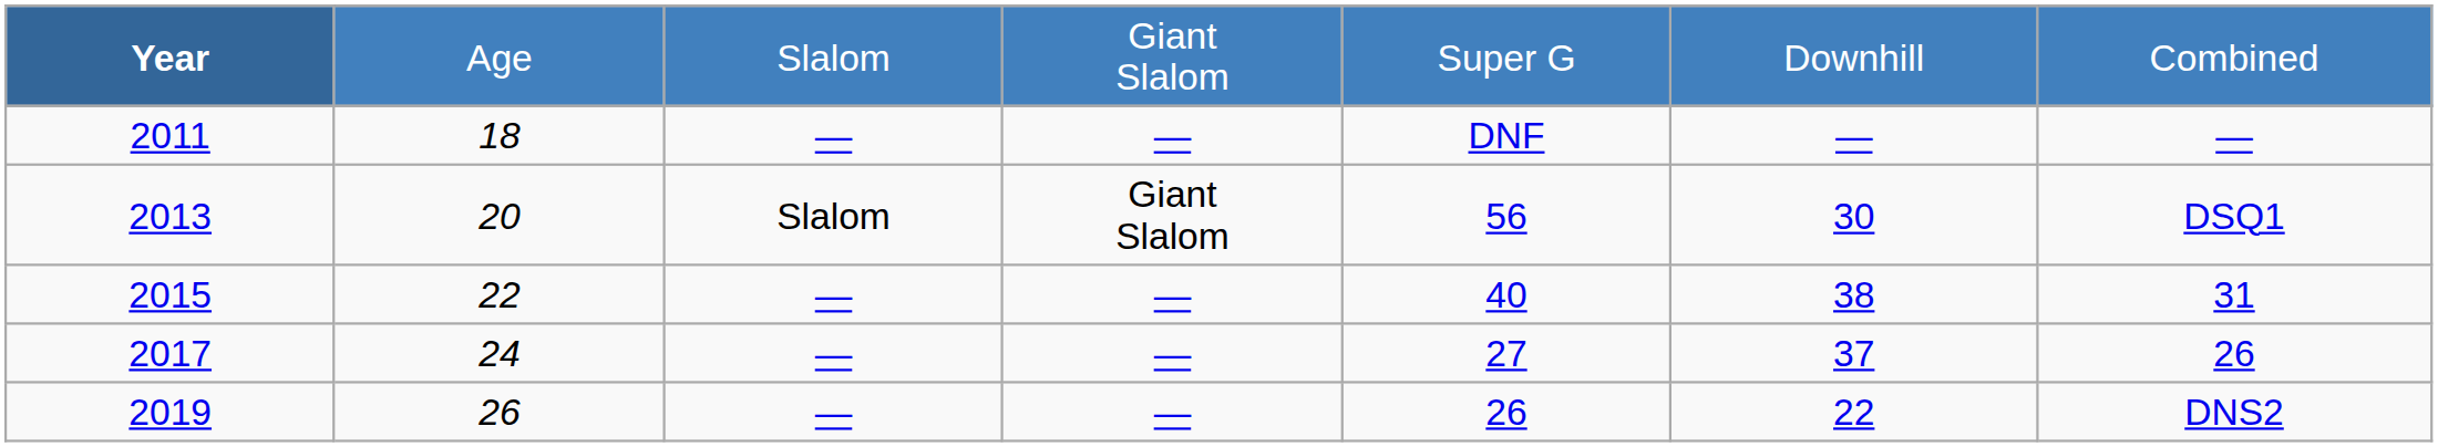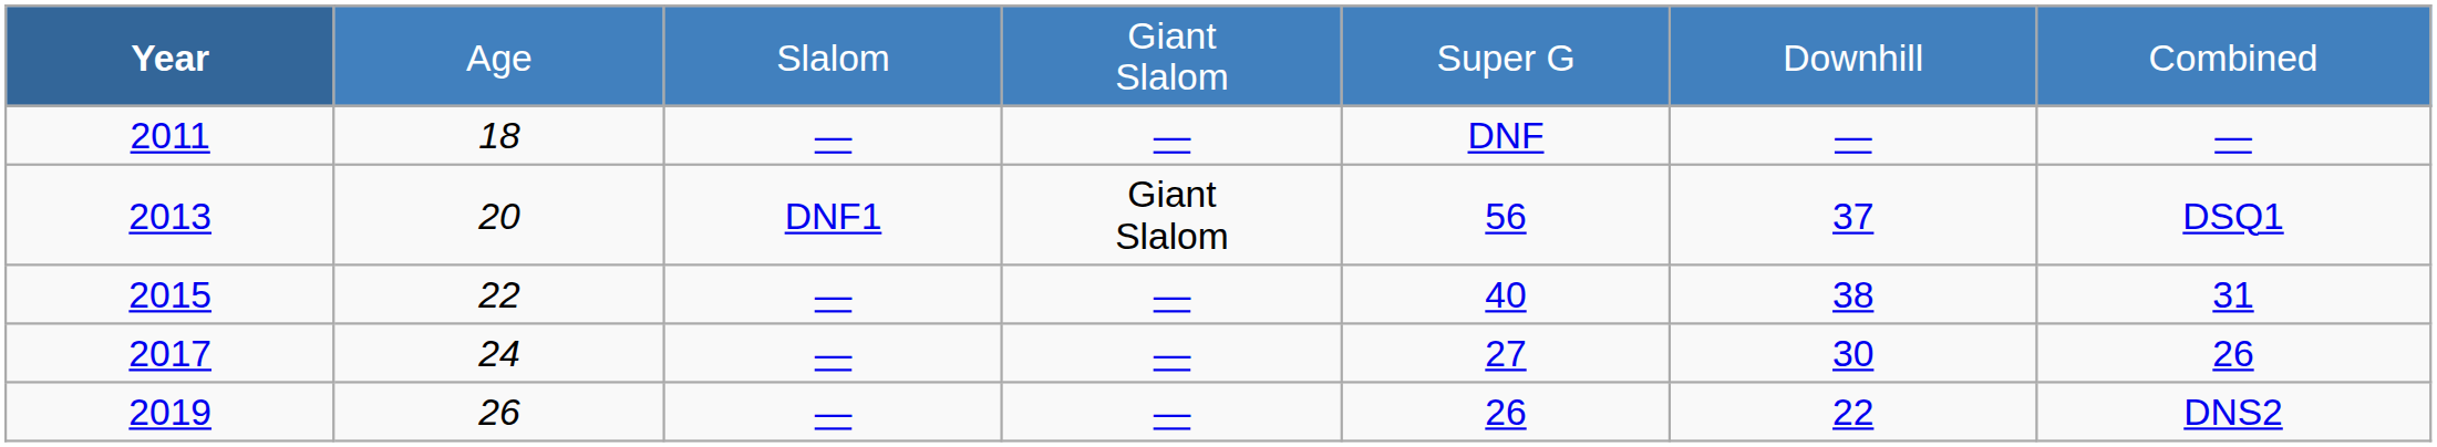2013 | column 3: Slalom -> DNF1
2013 | column 6: 30 -> 37
2017 | column 6: 37 -> 30
